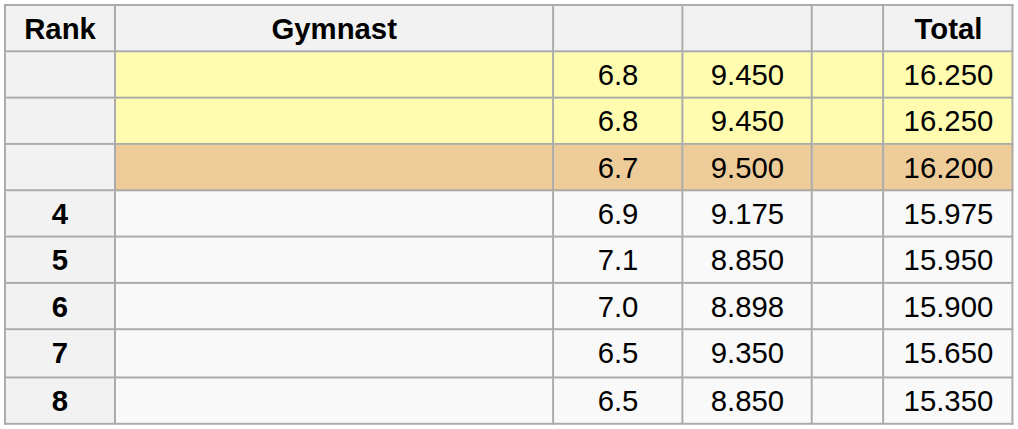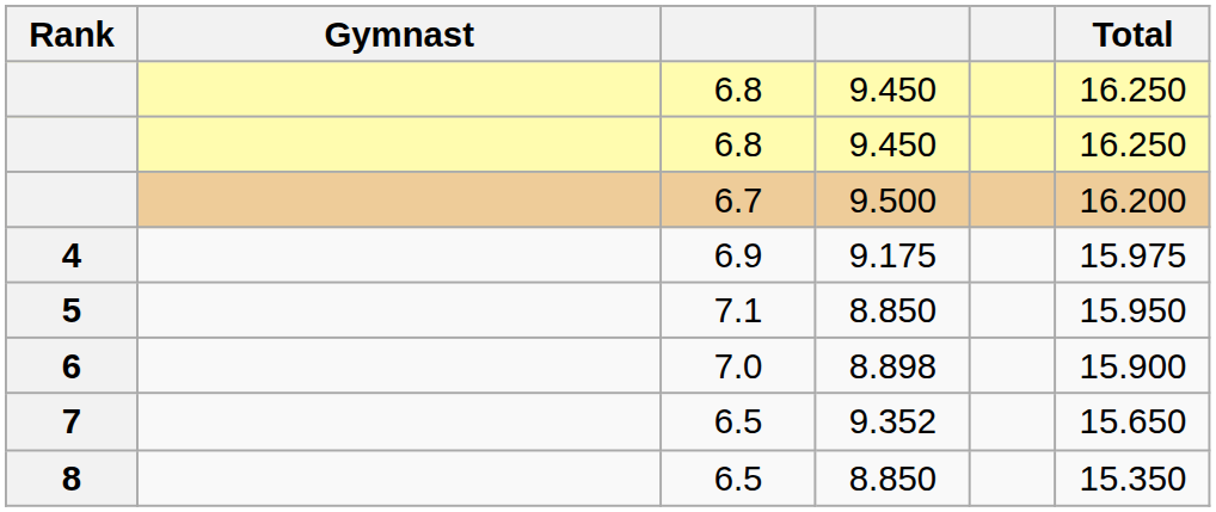7 | column 4: 9.350 -> 9.352
